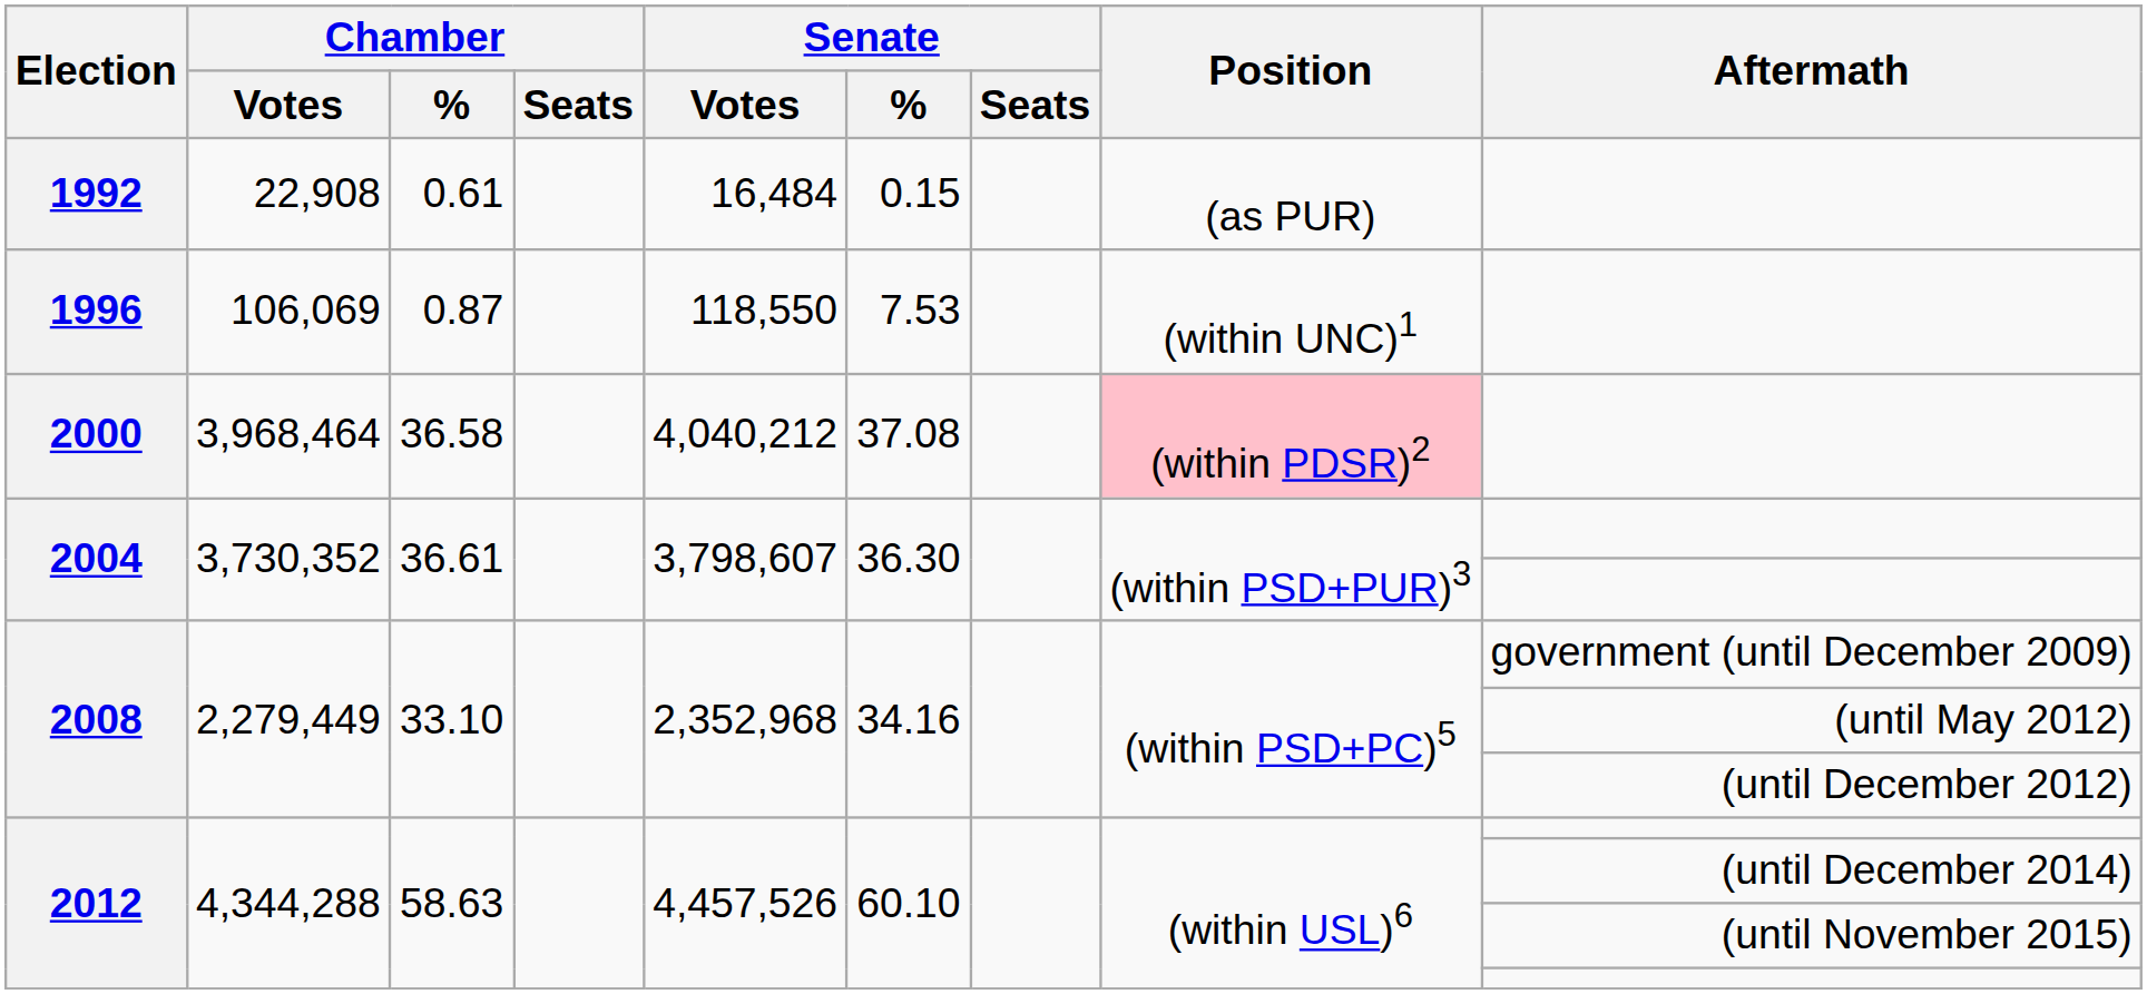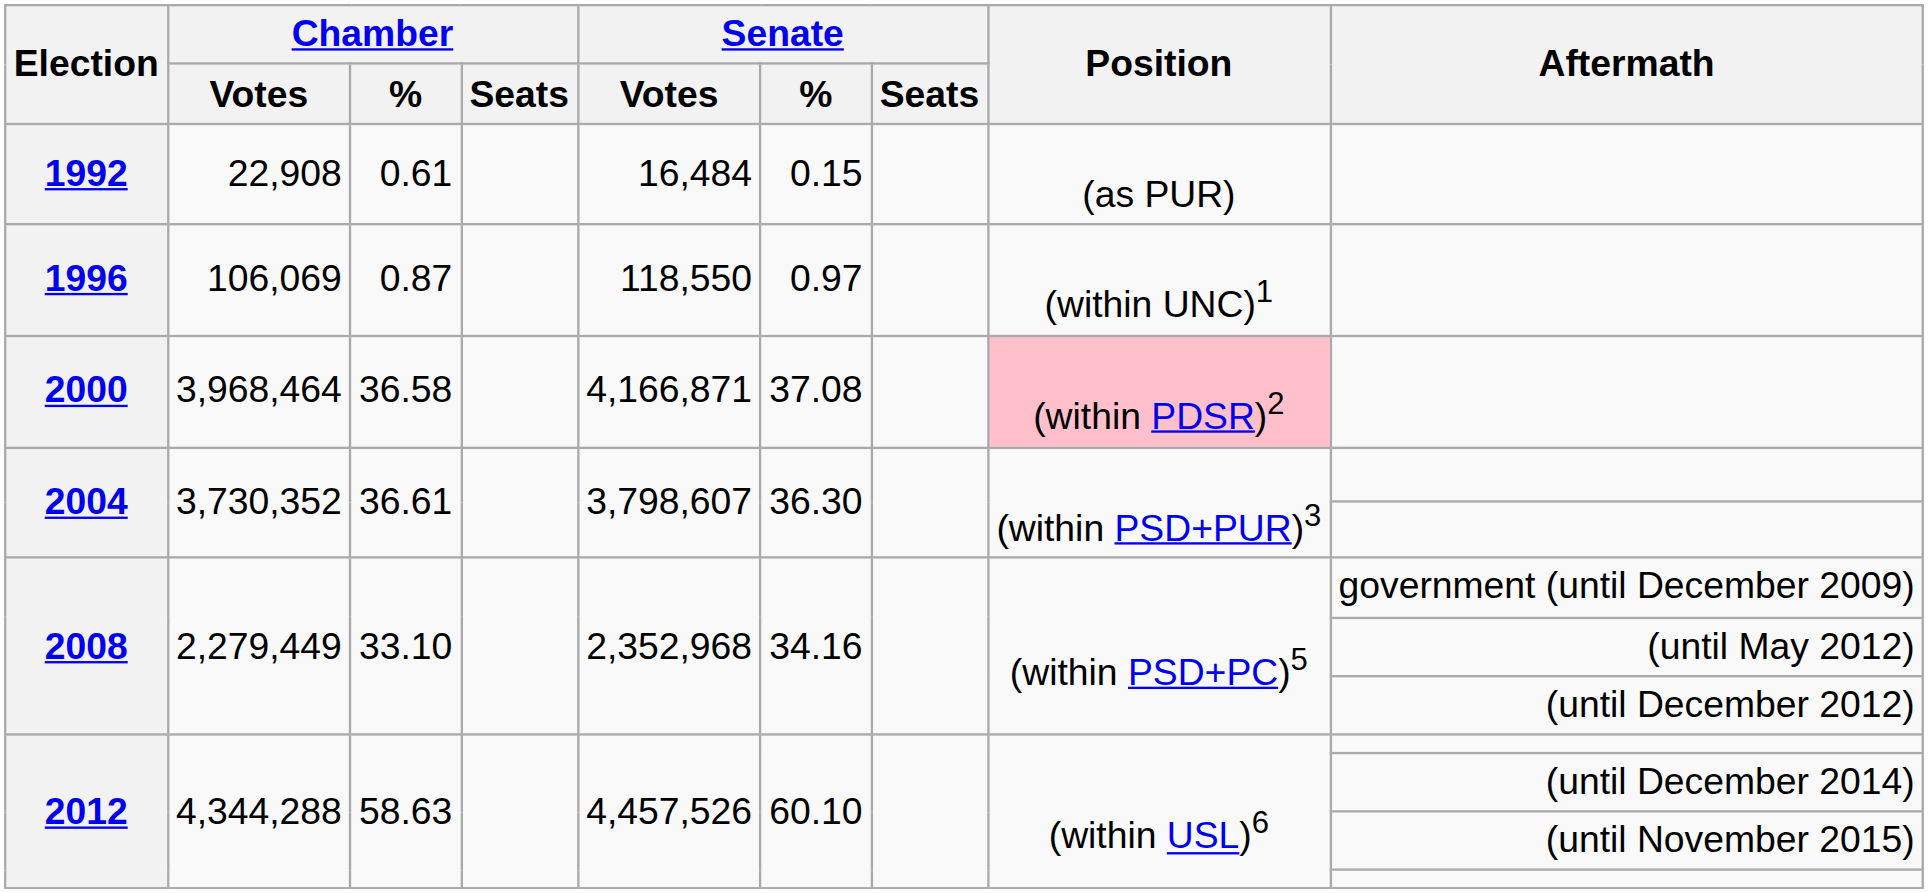1996 | Senate / %: 7.53 -> 0.97
2000 | Senate / Votes: 4,040,212 -> 4,166,871
